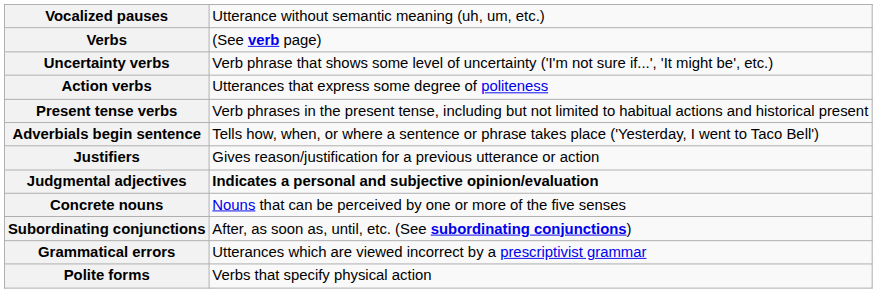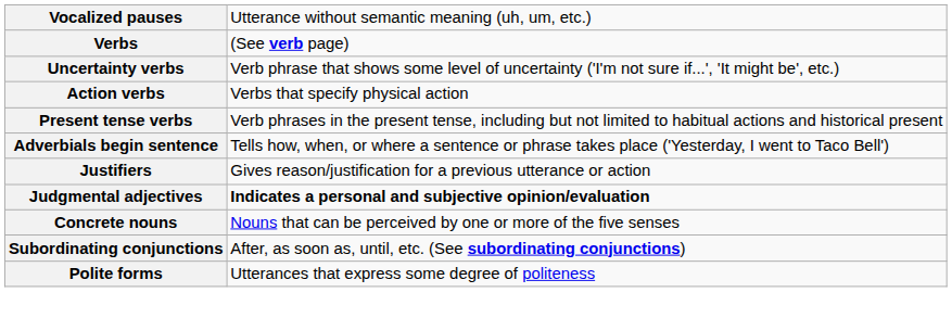Action verbs | column 2: Utterances that express some degree of politeness -> Verbs that specify physical action
- row: Grammatical errors | Utterances which are viewed incorrect by a prescriptivist grammar
Polite forms | column 2: Verbs that specify physical action -> Utterances that express some degree of politeness
